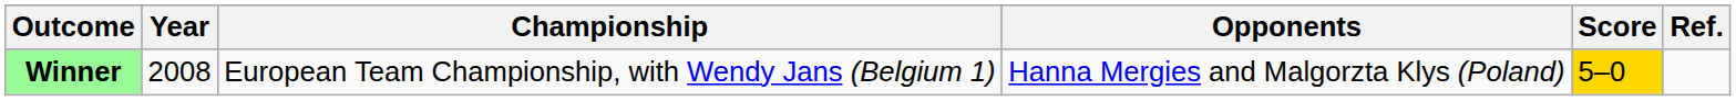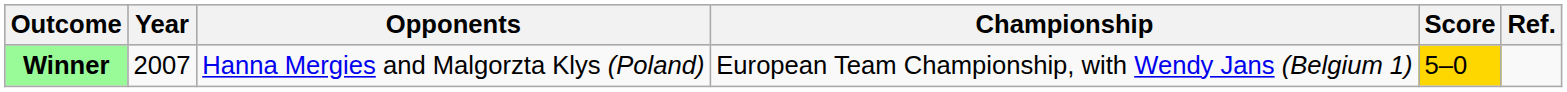columns swapped: Championship <-> Opponents
Winner | Year: 2008 -> 2007
